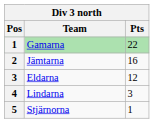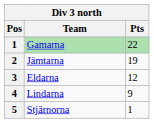Jämtarna | Pts: 16 -> 19
Lindarna | Pts: 3 -> 9
